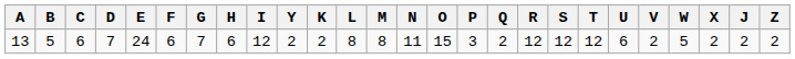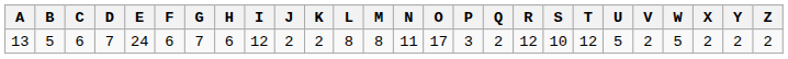columns swapped: J <-> Y
13 | O: 15 -> 17
13 | S: 12 -> 10
13 | U: 6 -> 5
